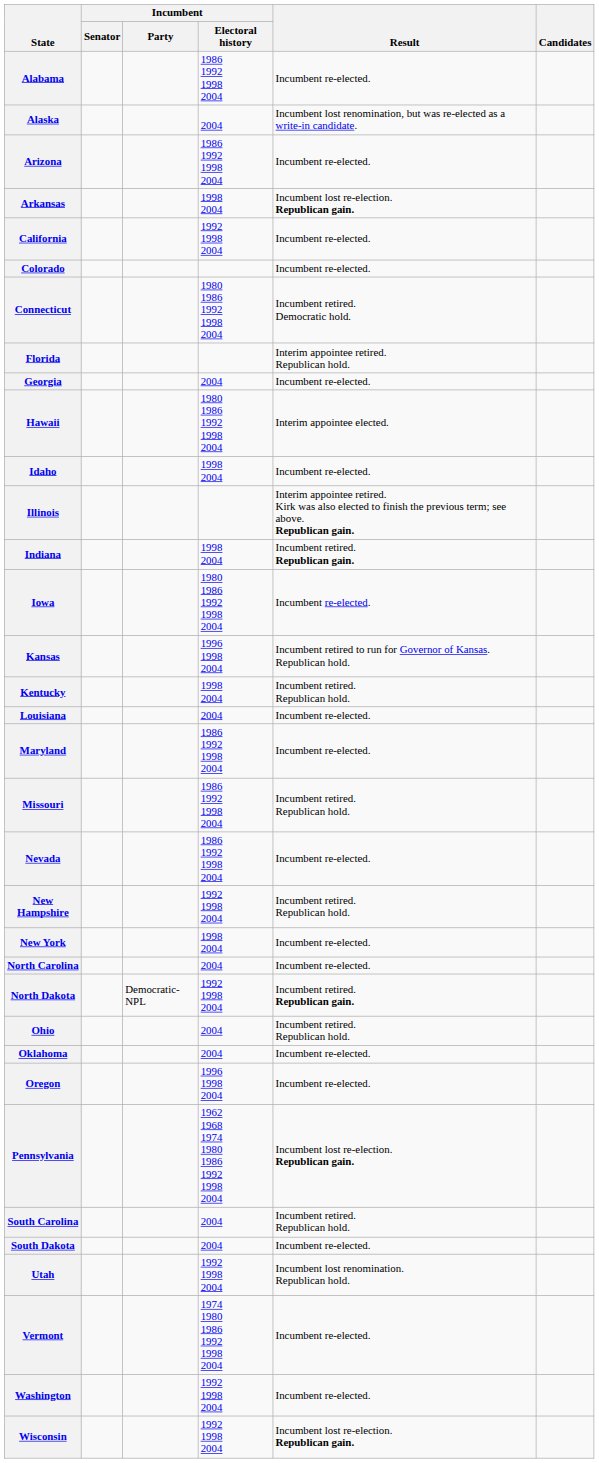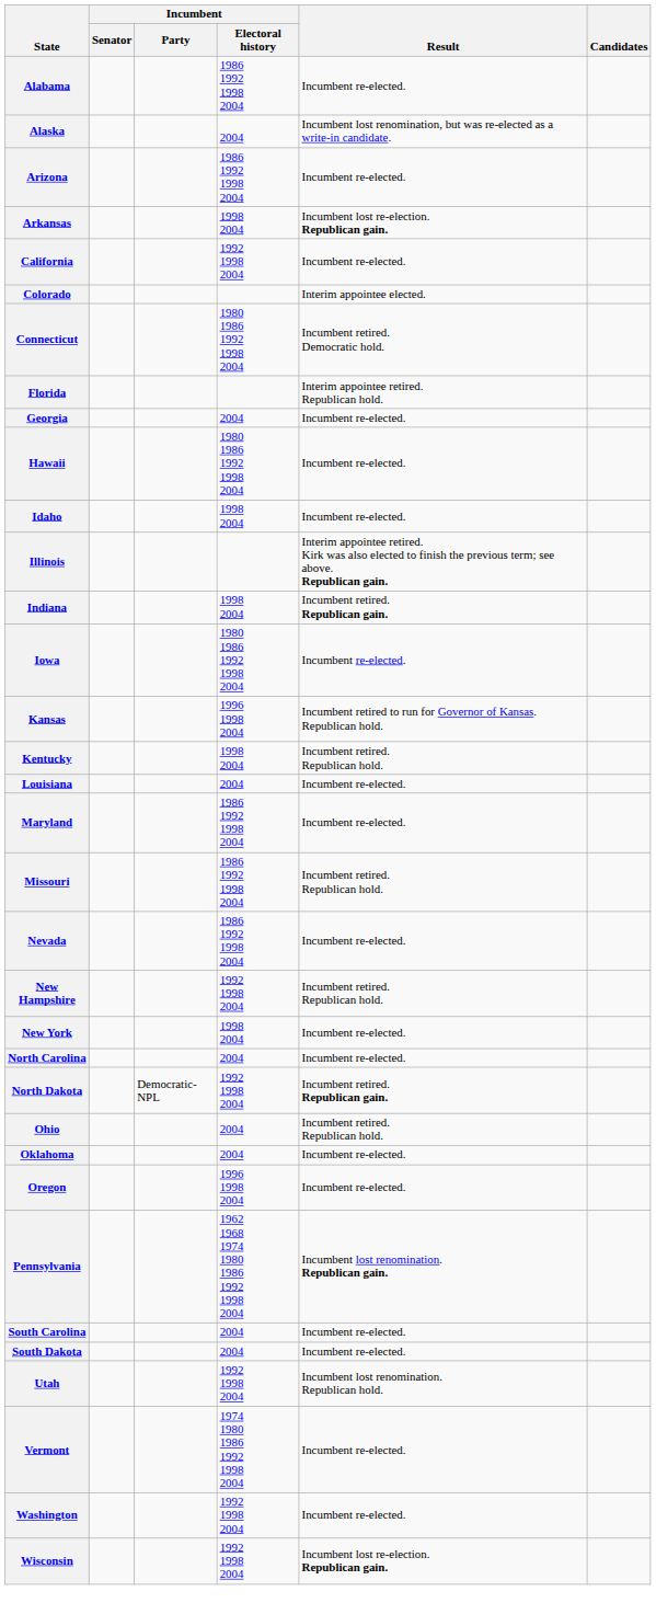Colorado | Result: Incumbent re-elected. -> Interim appointee elected.
Hawaii | Result: Interim appointee elected. -> Incumbent re-elected.
Pennsylvania | Result: Incumbent lost re-election. Republican gain. -> Incumbent lost renomination. Republican gain.
South Carolina | Result: Incumbent retired. Republican hold. -> Incumbent re-elected.
